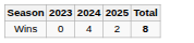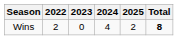+ column: 2022 | 2
